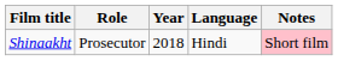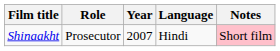Shinaakht | Year: 2018 -> 2007
